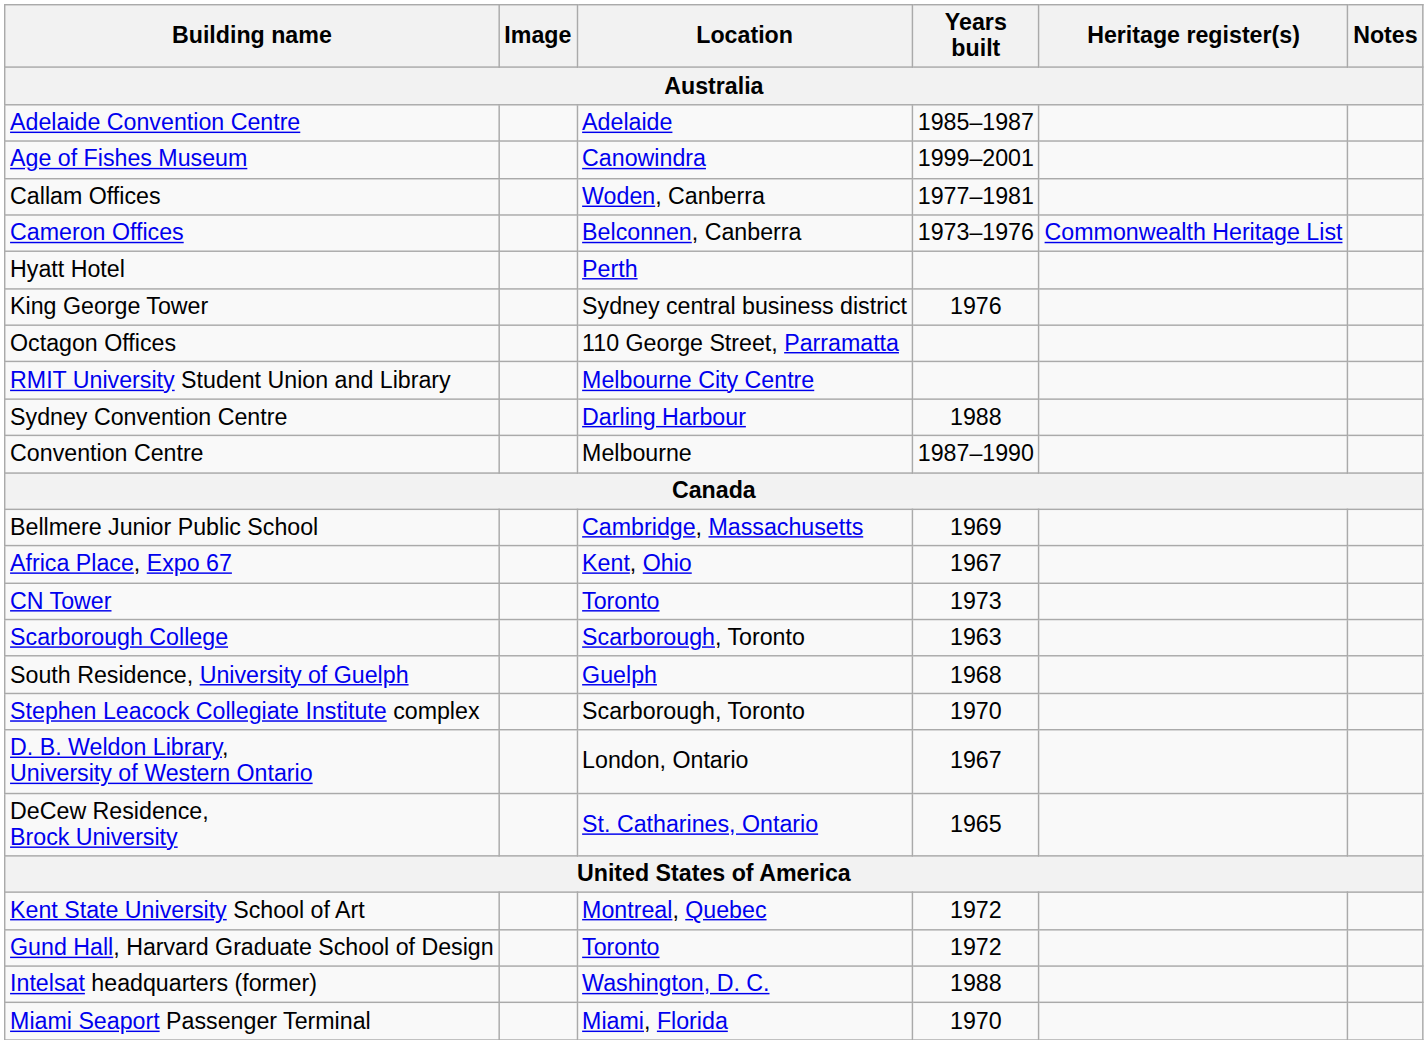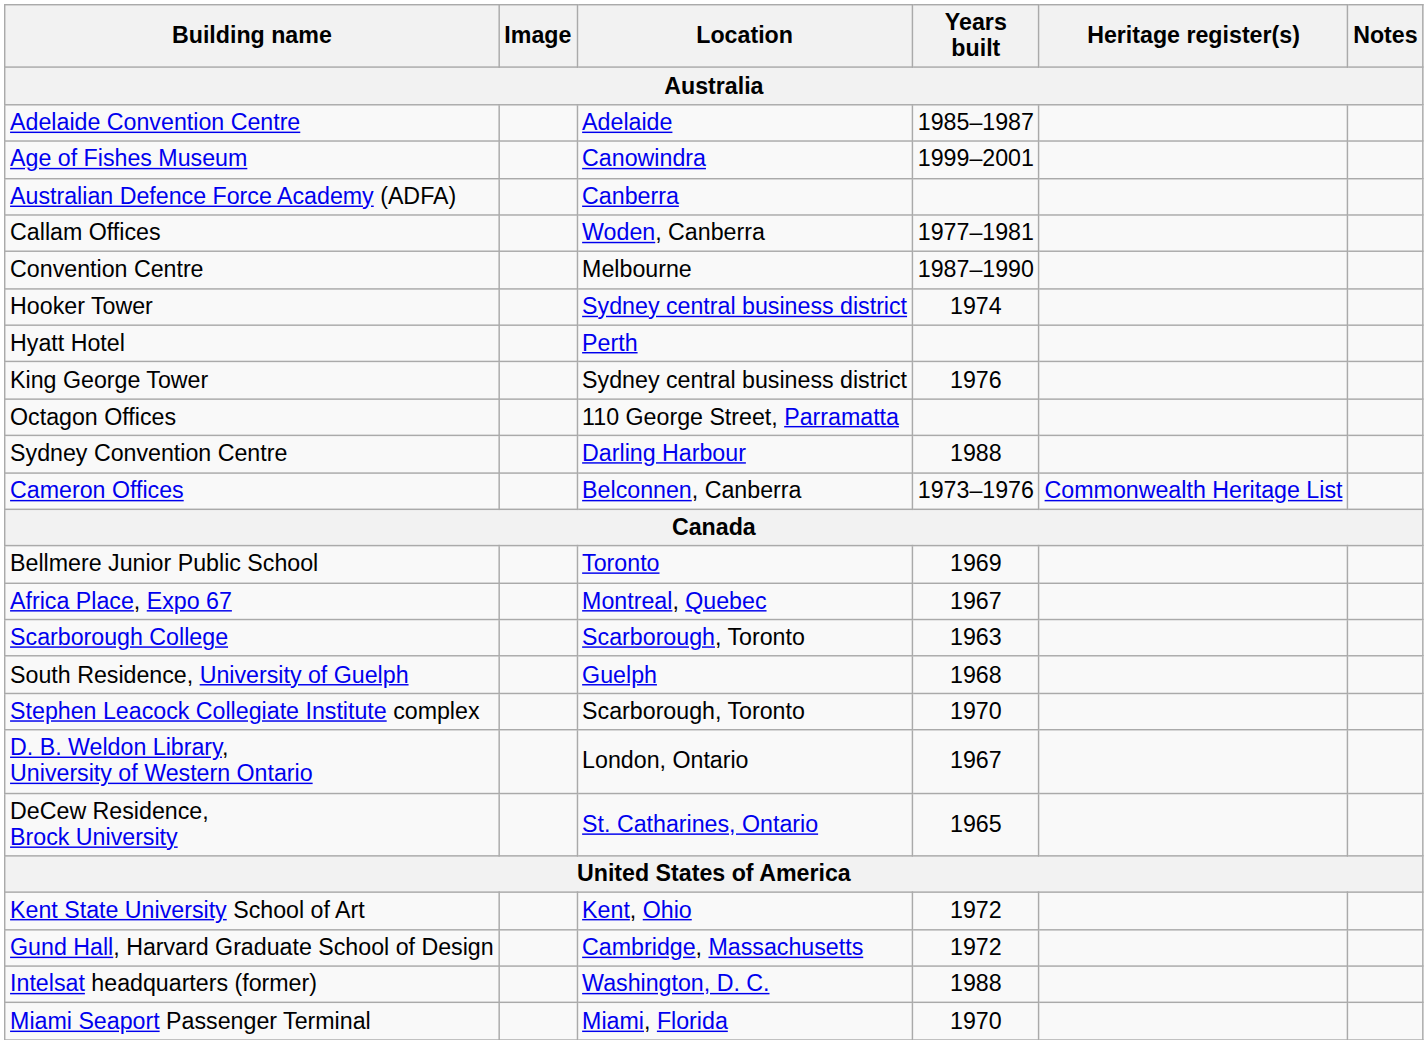+ row: Australian Defence Force Academy (ADFA) | Canberra
rows swapped: Cameron Offices <-> Convention Centre
+ row: Hooker Tower | Sydney central business district | 1974
- row: RMIT University Student Union and Library | Melbourne City Centre
Bellmere Junior Public School | Location: Cambridge, Massachusetts -> Toronto
Africa Place, Expo 67 | Location: Kent, Ohio -> Montreal, Quebec
- row: CN Tower | Toronto | 1973
Kent State University School of Art | Location: Montreal, Quebec -> Kent, Ohio
Gund Hall, Harvard Graduate School of Design | Location: Toronto -> Cambridge, Massachusetts
